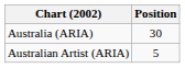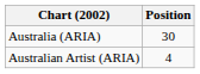Australian Artist (ARIA) | Position: 5 -> 4
